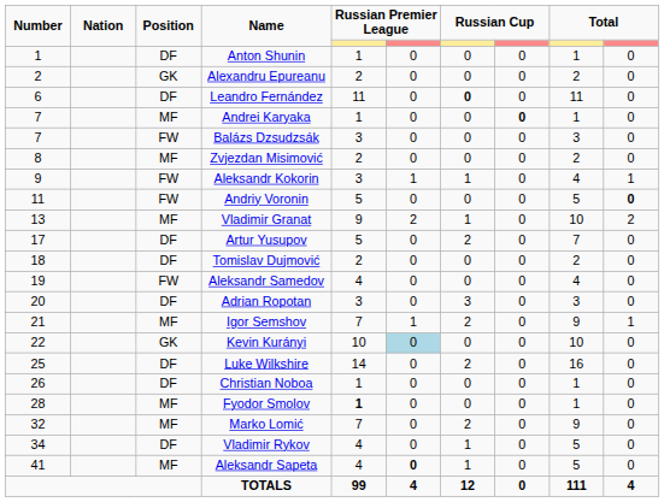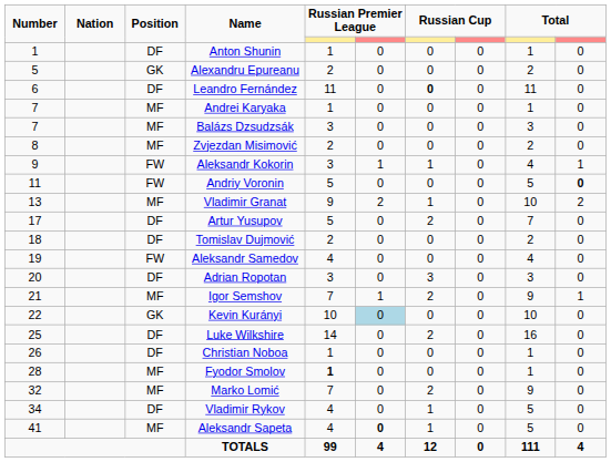Alexandru Epureanu | Number: 2 -> 5
Andrei Karyaka | column 8: bold -> normal
Balázs Dzsudzsák | Position: FW -> MF
